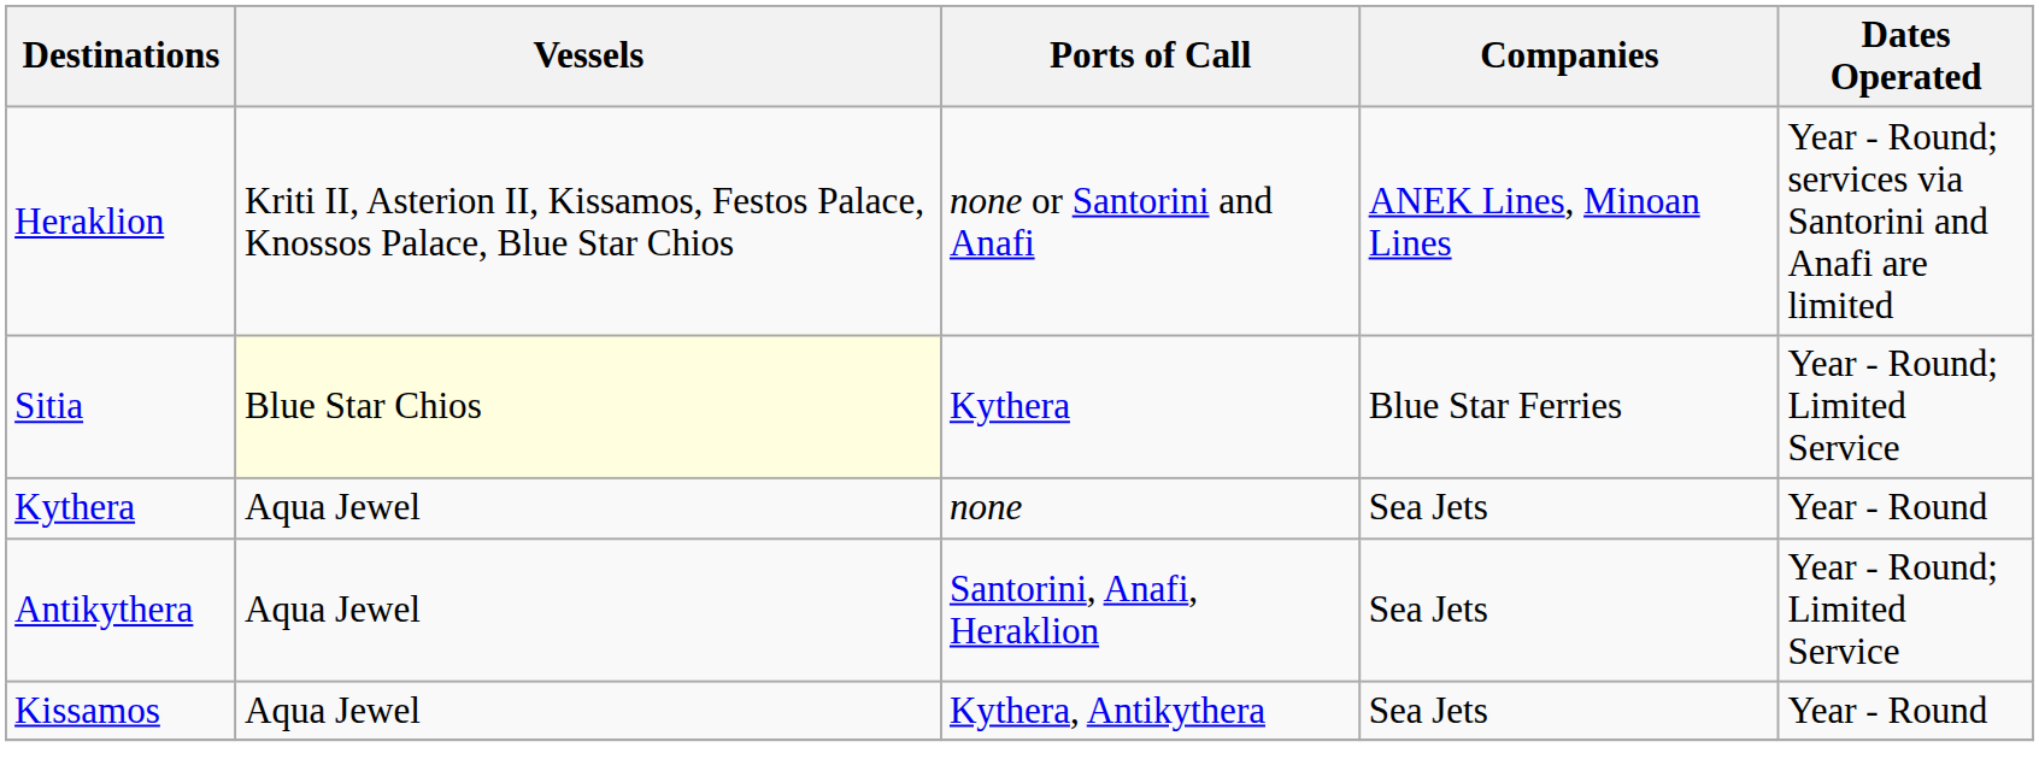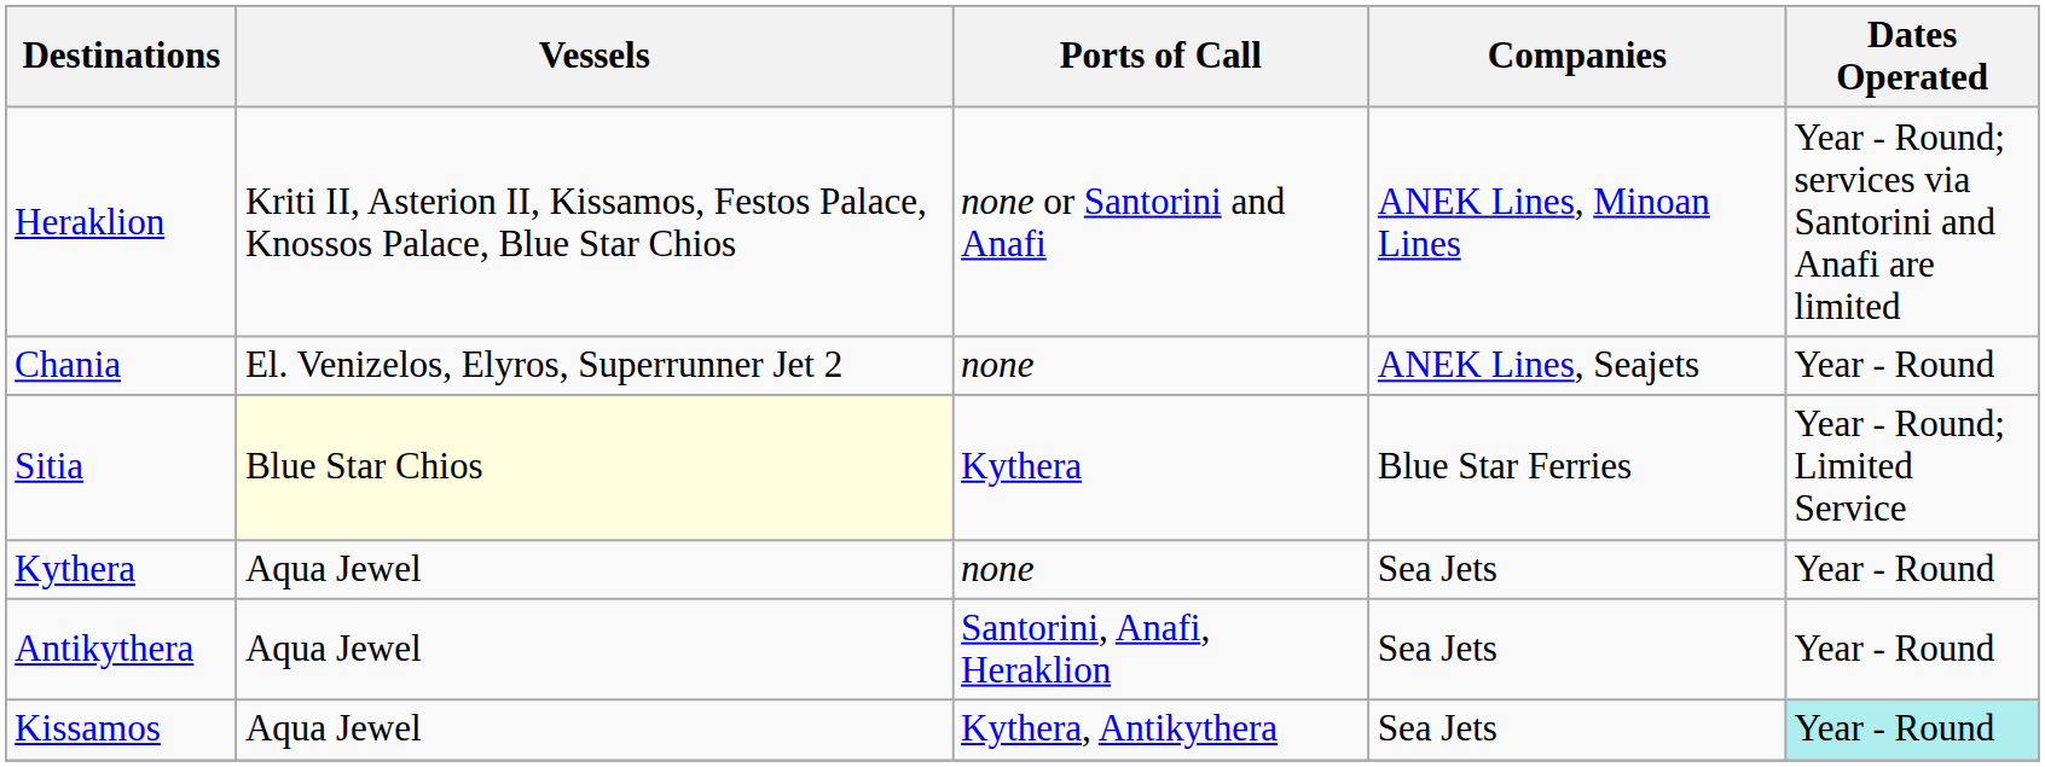+ row: Chania | El. Venizelos, Elyros, Superrunner Jet 2 | none | ANEK Lines, Seajets | Year - Round
Antikythera | Dates Operated: Year - Round; Limited Service -> Year - Round
Kissamos | Dates Operated: no background -> paleturquoise background
